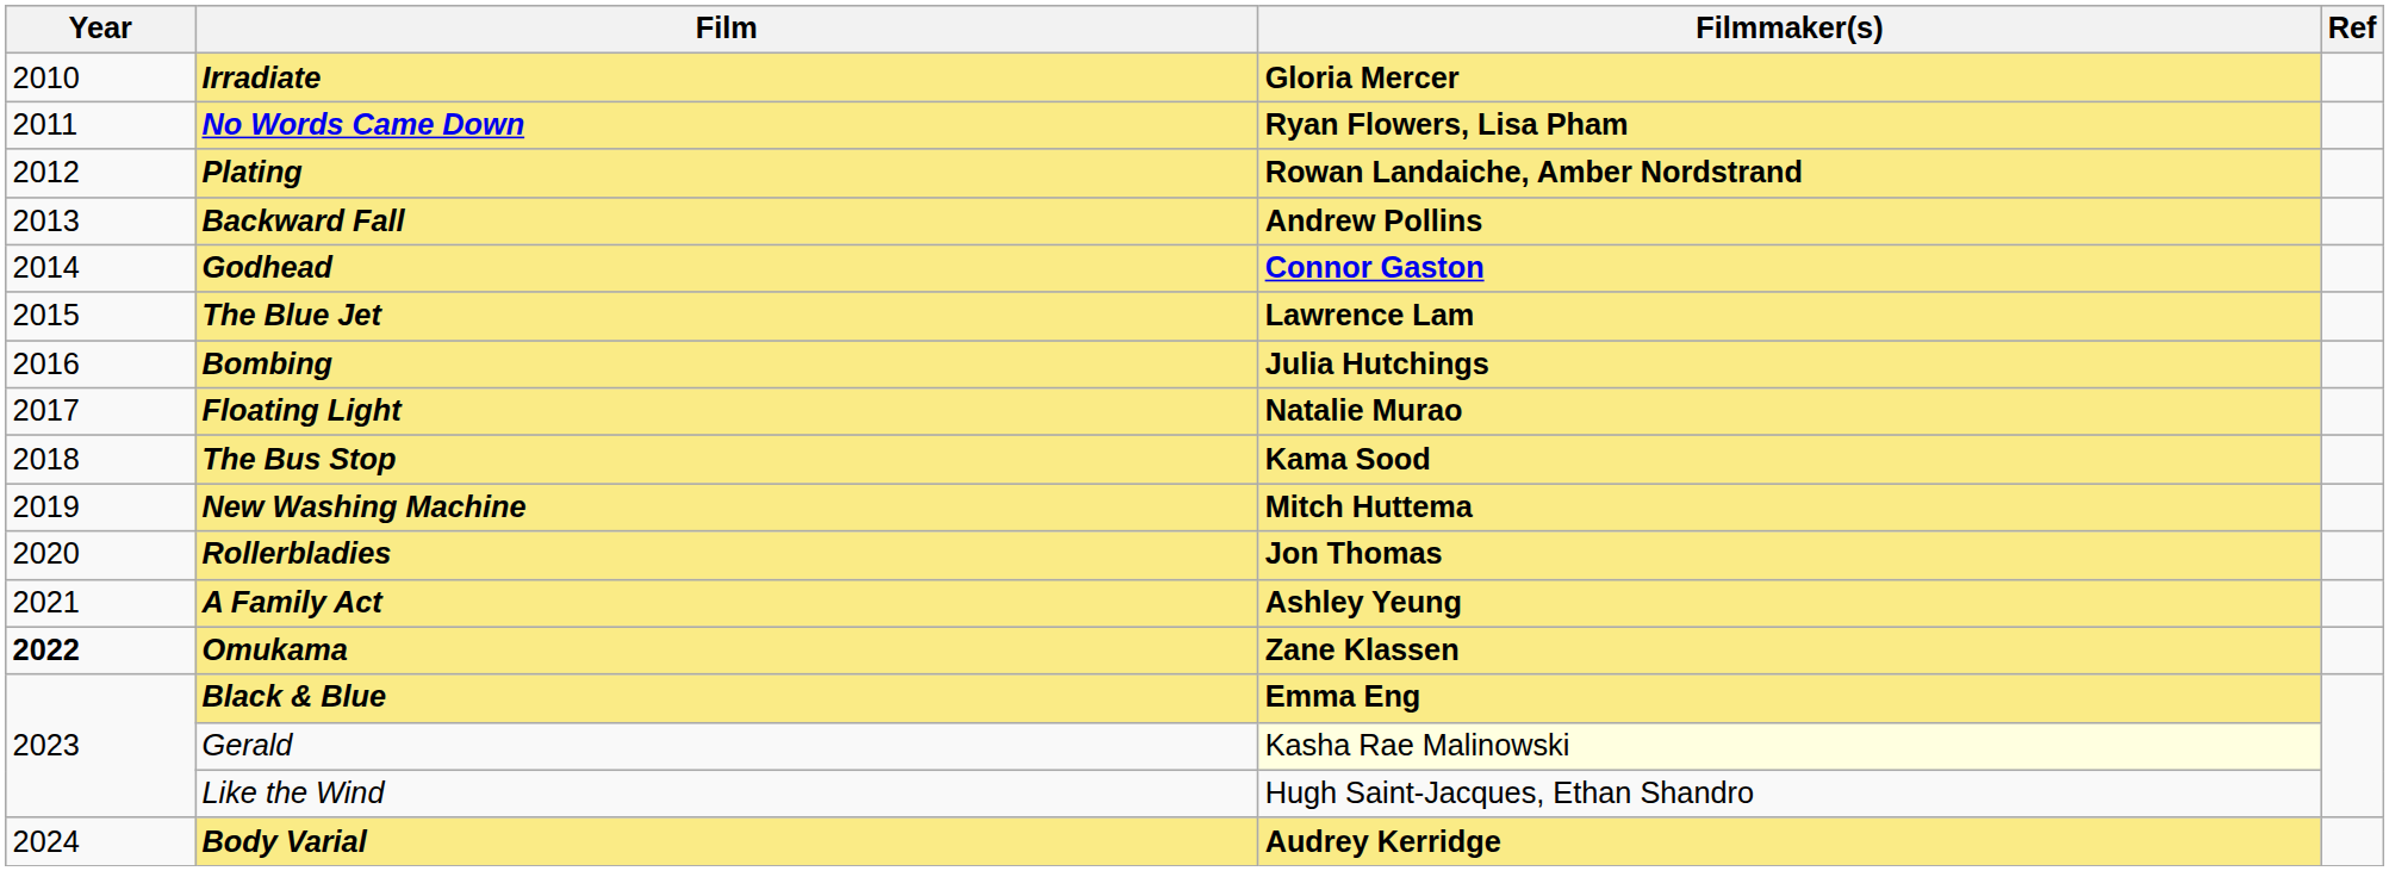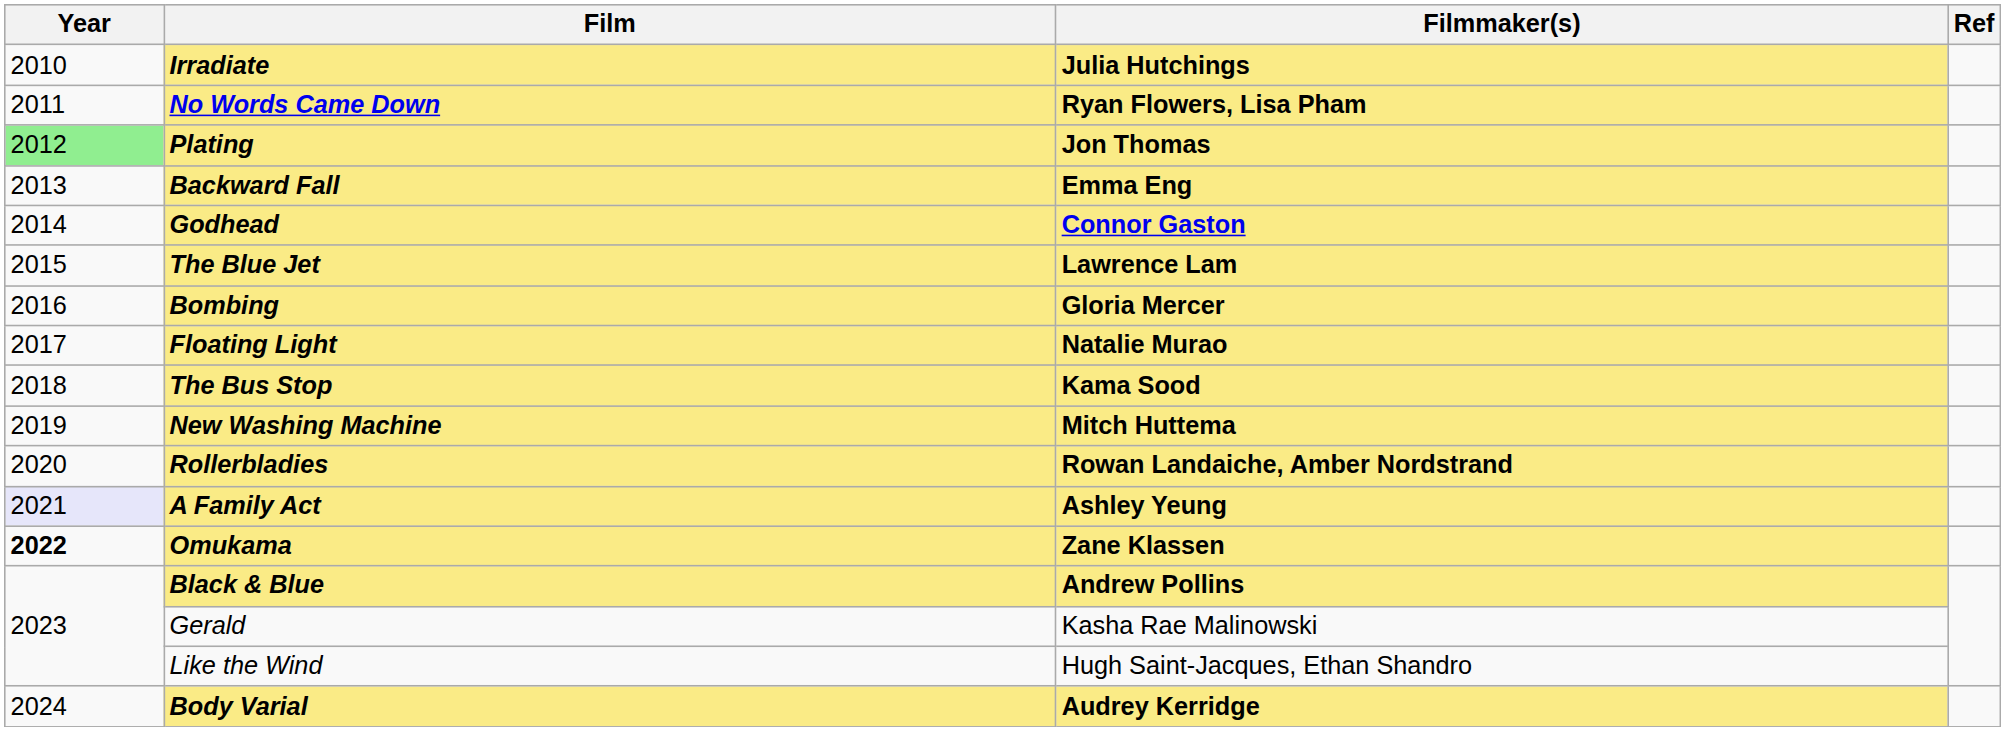Irradiate | Filmmaker(s): Gloria Mercer -> Julia Hutchings
Plating | Year: no background -> lightgreen background
Plating | Filmmaker(s): Rowan Landaiche, Amber Nordstrand -> Jon Thomas
Backward Fall | Filmmaker(s): Andrew Pollins -> Emma Eng
Bombing | Filmmaker(s): Julia Hutchings -> Gloria Mercer
Rollerbladies | Filmmaker(s): Jon Thomas -> Rowan Landaiche, Amber Nordstrand
A Family Act | Year: no background -> lavender background
Black & Blue | Filmmaker(s): Emma Eng -> Andrew Pollins
Gerald | Filmmaker(s): lightyellow background -> no background
